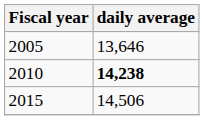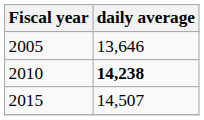2015 | daily average: 14,506 -> 14,507
